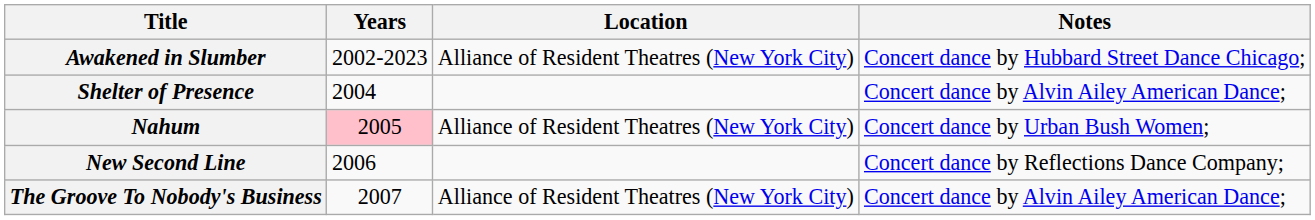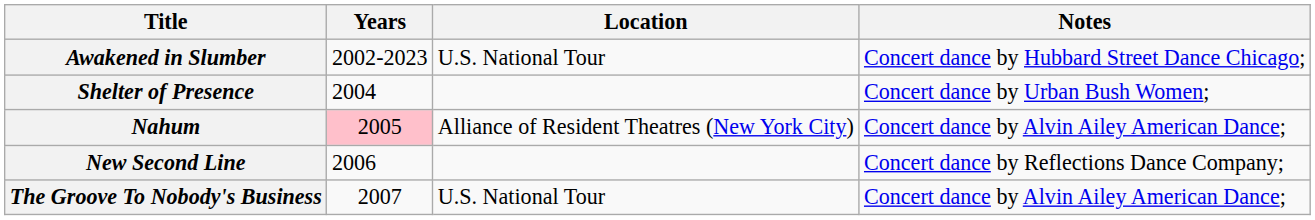Awakened in Slumber | Location: Alliance of Resident Theatres (New York City) -> U.S. National Tour
Shelter of Presence | Notes: Concert dance by Alvin Ailey American Dance; -> Concert dance by Urban Bush Women;
Nahum | Notes: Concert dance by Urban Bush Women; -> Concert dance by Alvin Ailey American Dance;
The Groove To Nobody's Business | Location: Alliance of Resident Theatres (New York City) -> U.S. National Tour
